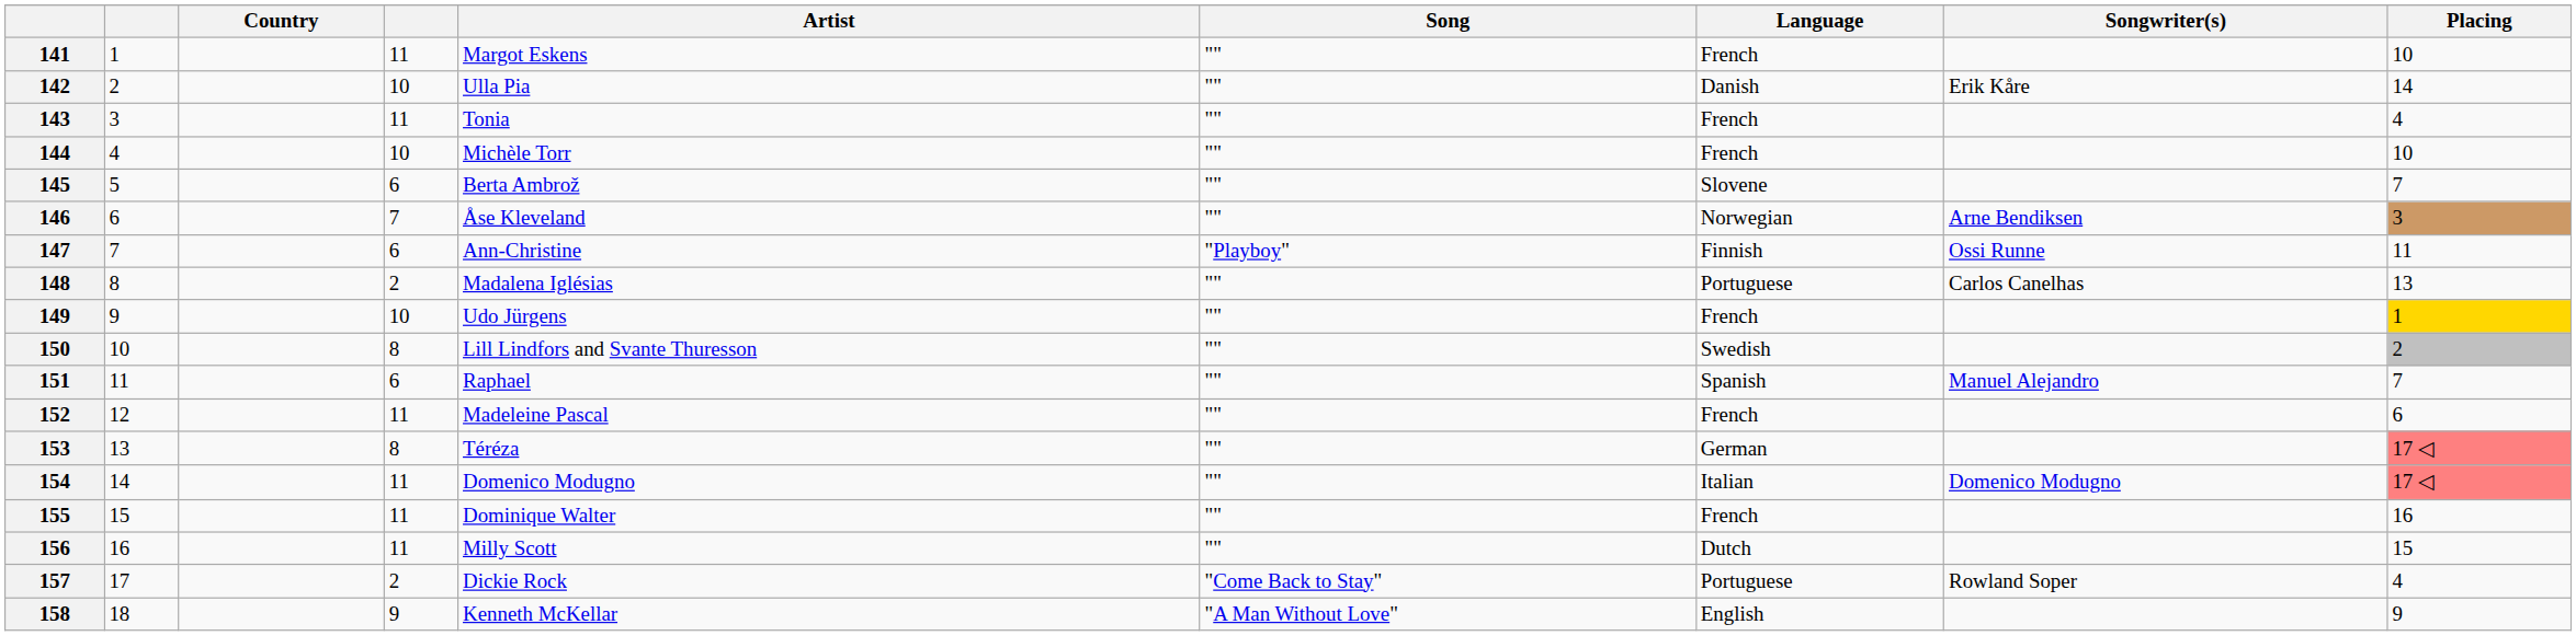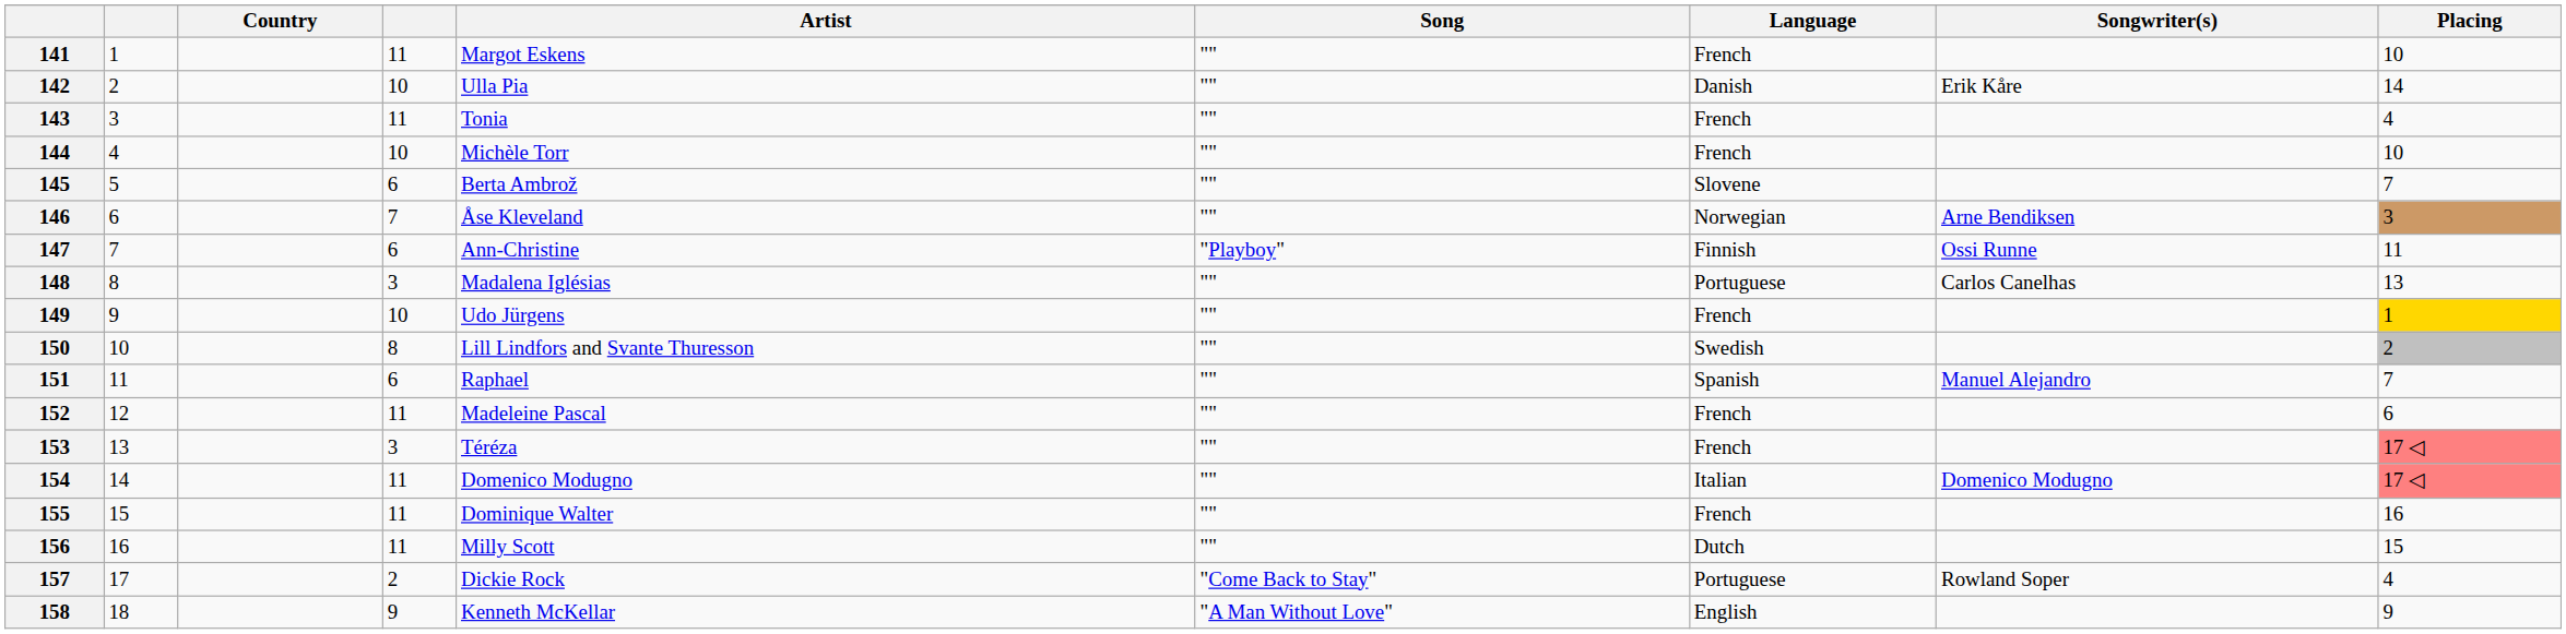148 | column 4: 2 -> 3
153 | column 4: 8 -> 3
153 | Language: German -> French
